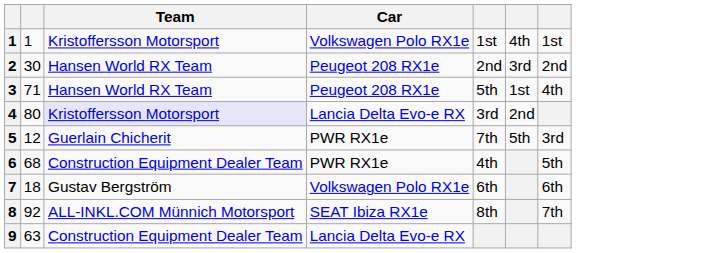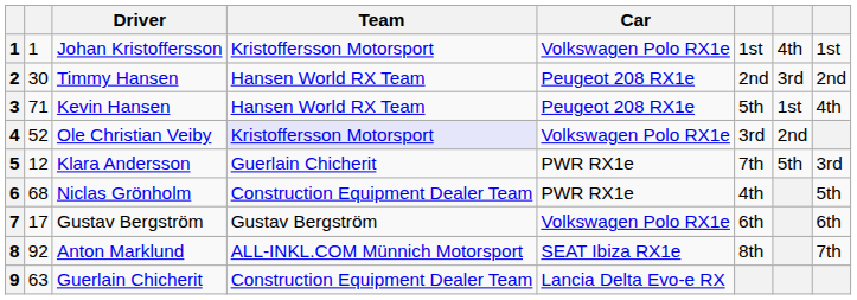+ column: Driver | Johan Kristoffersson | Timmy Hansen | Kevin Hansen | Ole Christian Veiby | Klara Andersson | Niclas Grönholm | Gustav Bergström | Anton Marklund | Guerlain Chicherit
4 | column 2: 80 -> 52
4 | Car: Lancia Delta Evo-e RX -> Volkswagen Polo RX1e
7 | column 2: 18 -> 17
